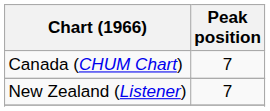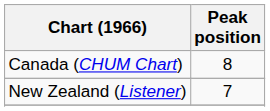Canada (CHUM Chart) | Peak position: 7 -> 8
